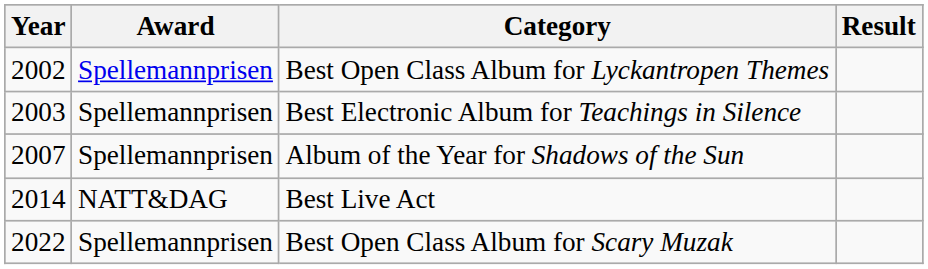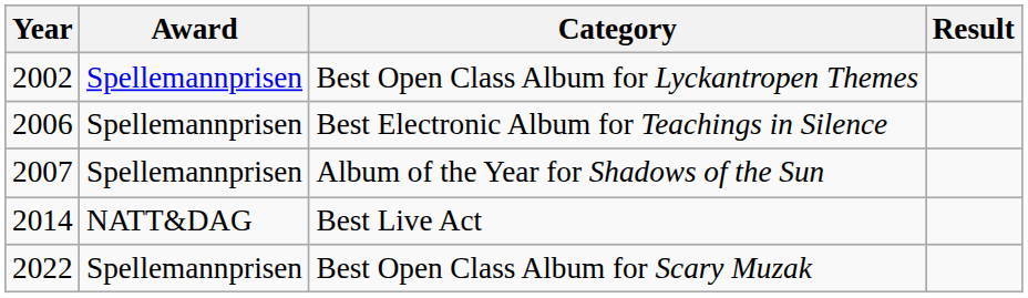Best Electronic Album for Teachings in Silence | Year: 2003 -> 2006
